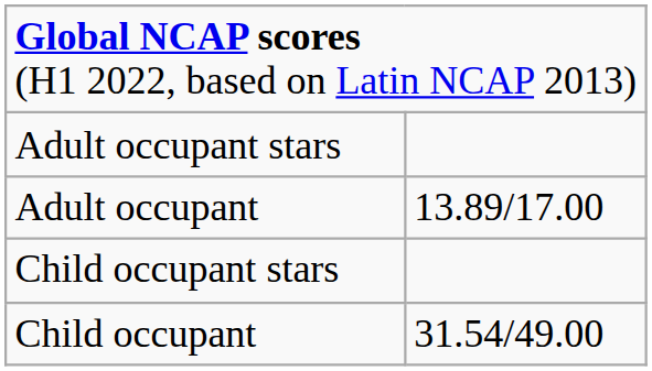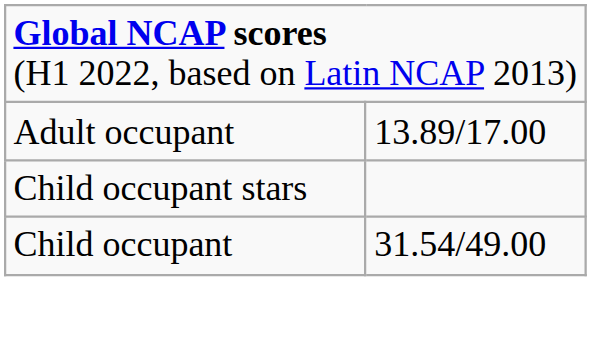- row: Adult occupant stars
